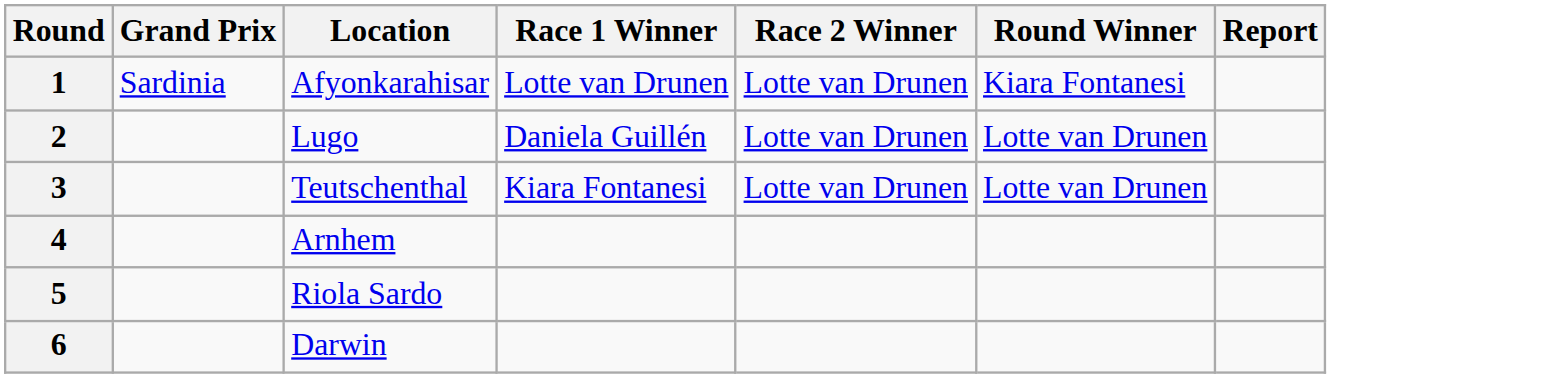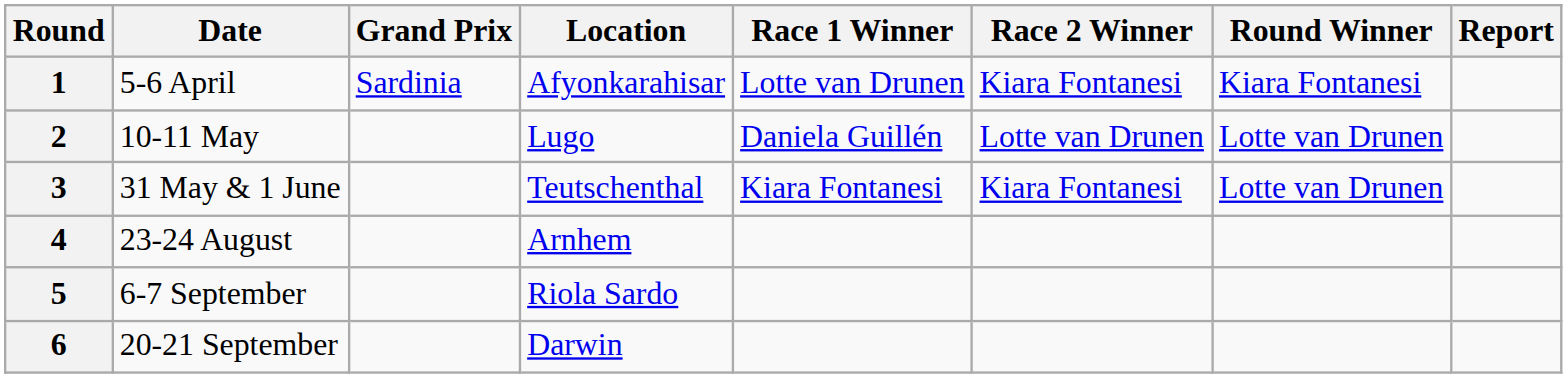+ column: Date | 5-6 April | 10-11 May | 31 May & 1 June | 23-24 August | 6-7 September | 20-21 September
1 | Race 2 Winner: Lotte van Drunen -> Kiara Fontanesi
3 | Race 2 Winner: Lotte van Drunen -> Kiara Fontanesi
